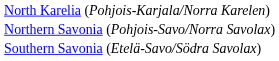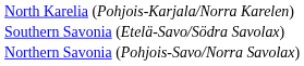rows swapped: Northern Savonia (Pohjois-Savo/Norra Savolax) <-> Southern Savonia (Etelä-Savo/Södra Savolax)
